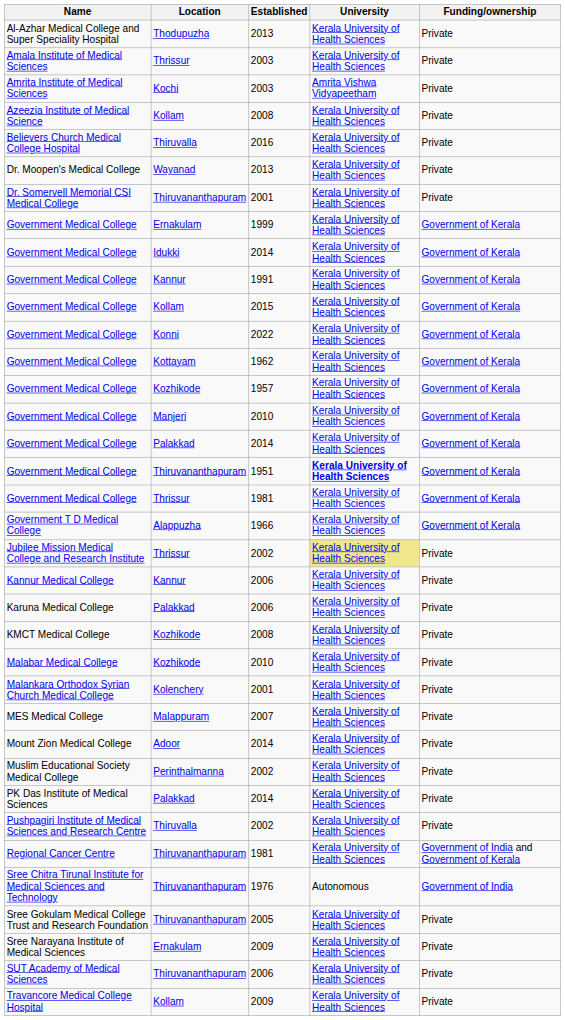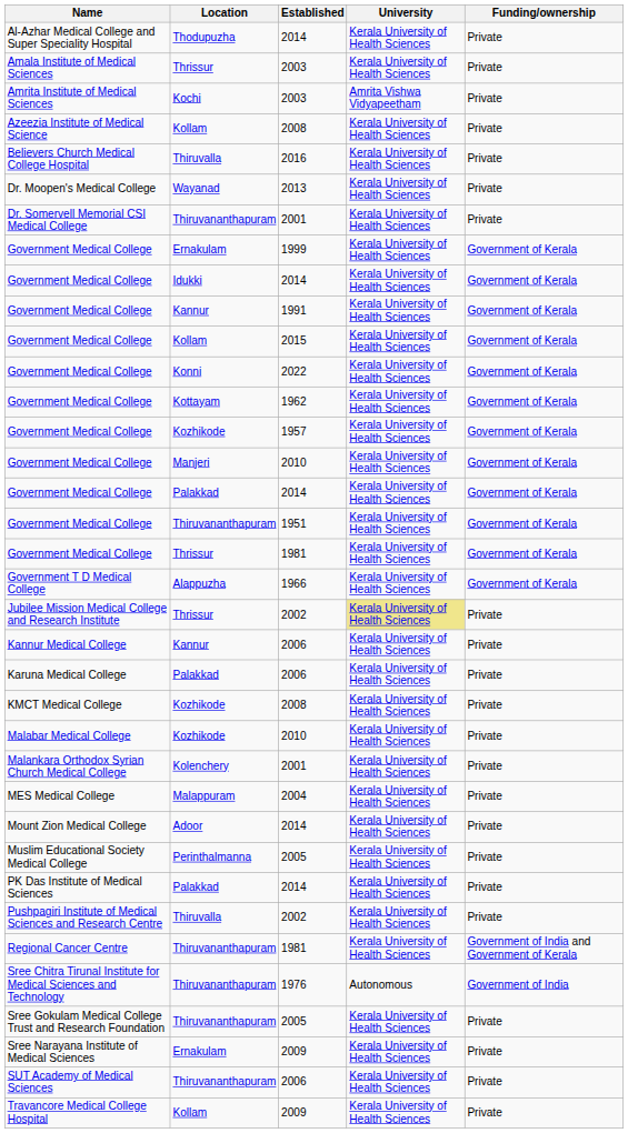Al-Azhar Medical College and Super Speciality Hospital | Established: 2013 -> 2014
Government Medical College / Thiruvananthapuram | University: bold -> normal
MES Medical College | Established: 2007 -> 2004
Muslim Educational Society Medical College | Established: 2002 -> 2005
